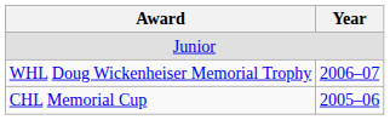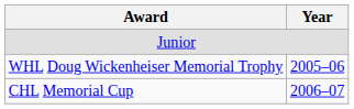WHL Doug Wickenheiser Memorial Trophy | Year: 2006–07 -> 2005–06
CHL Memorial Cup | Year: 2005–06 -> 2006–07
